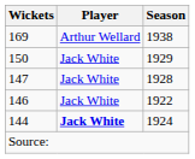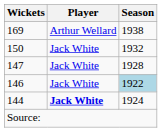150 | Season: 1929 -> 1932
146 | Season: no background -> lightblue background
